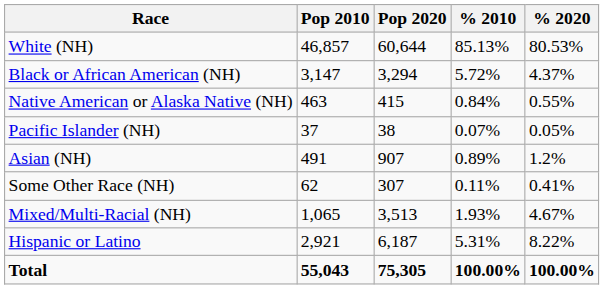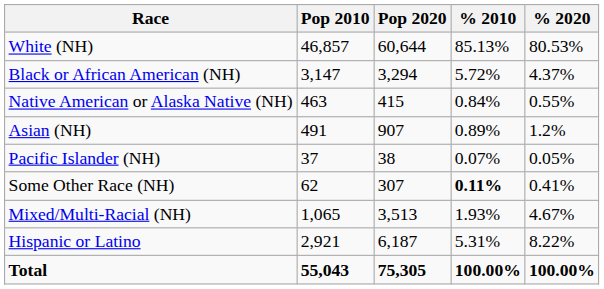rows swapped: Asian (NH) <-> Pacific Islander (NH)
Some Other Race (NH) | % 2010: normal -> bold
